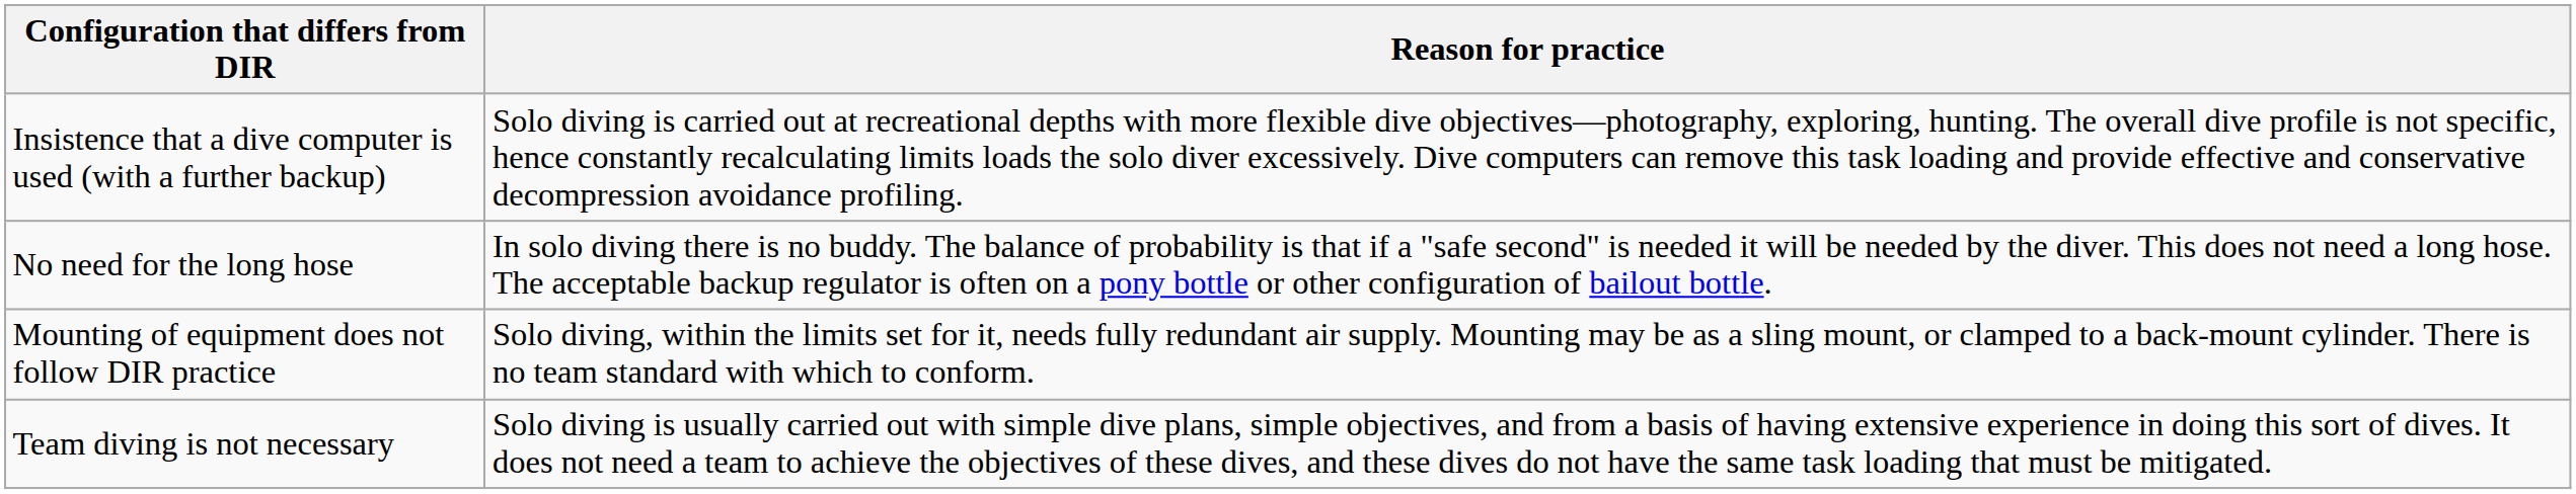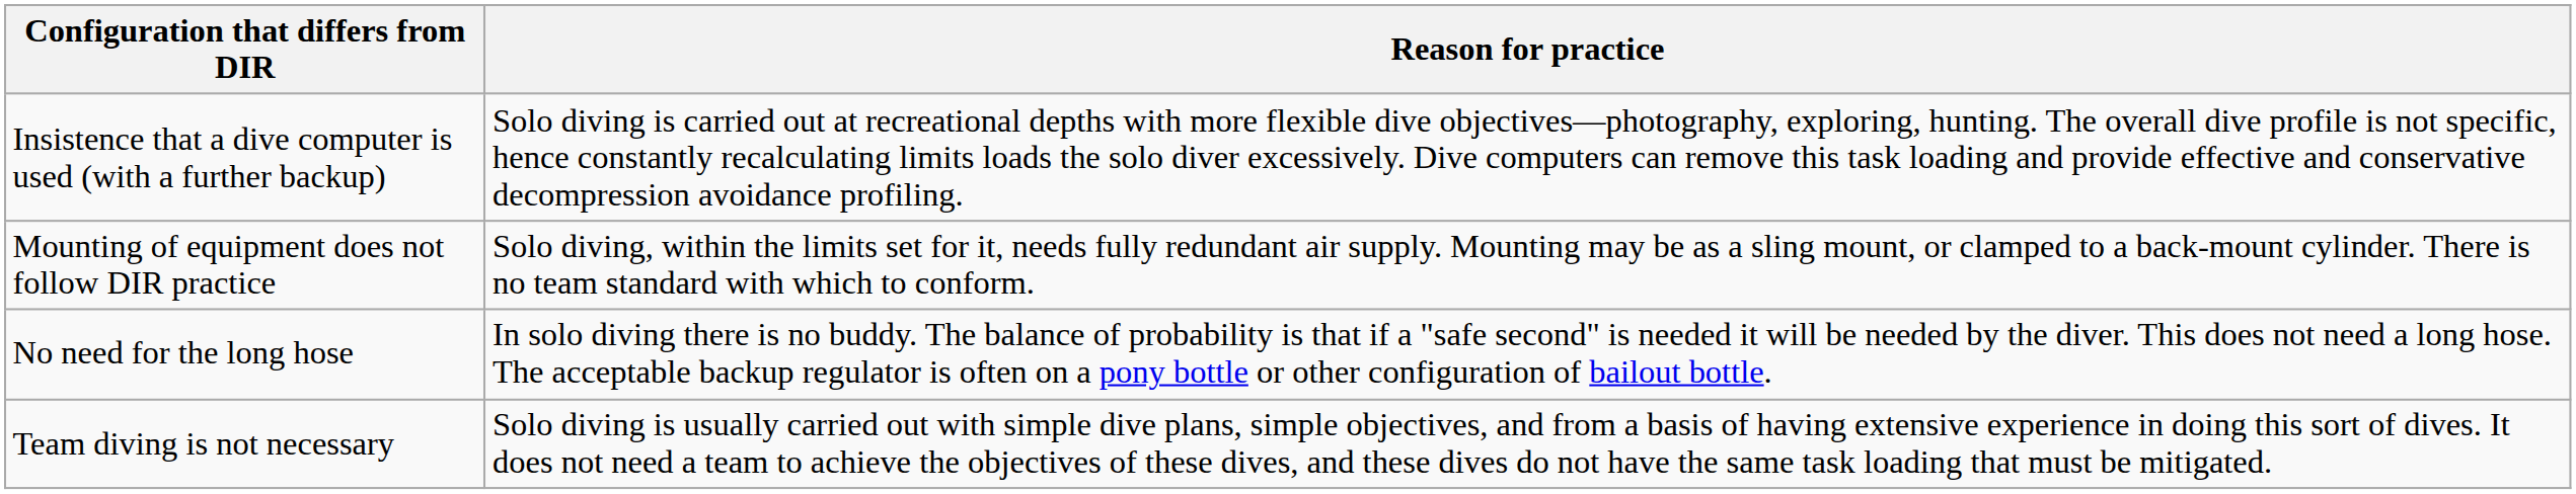rows swapped: No need for the long hose <-> Mounting of equipment does not follow DIR practice
